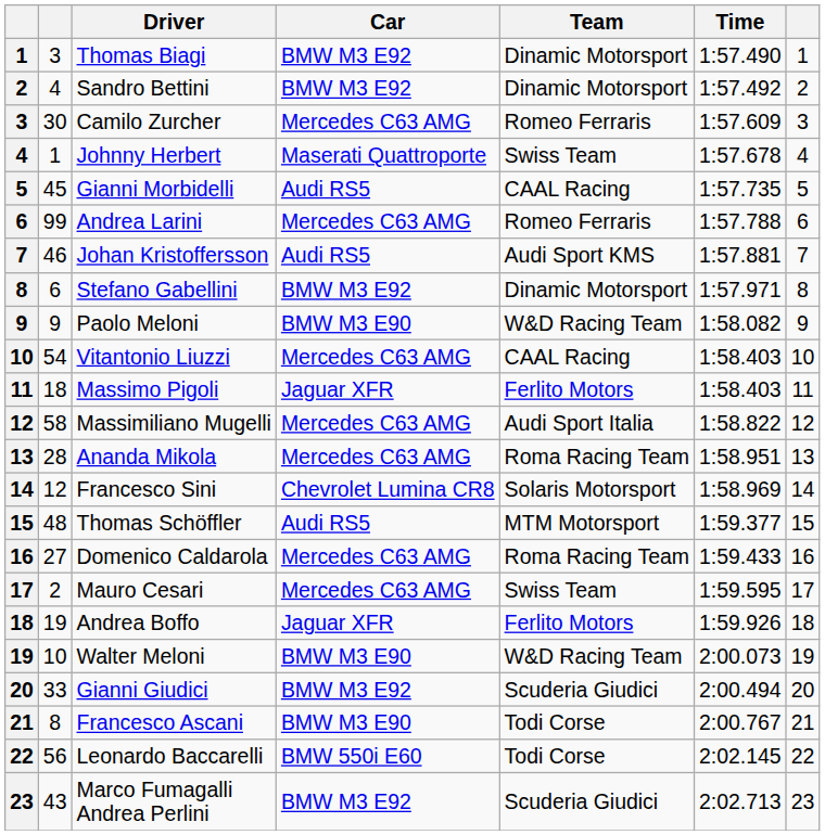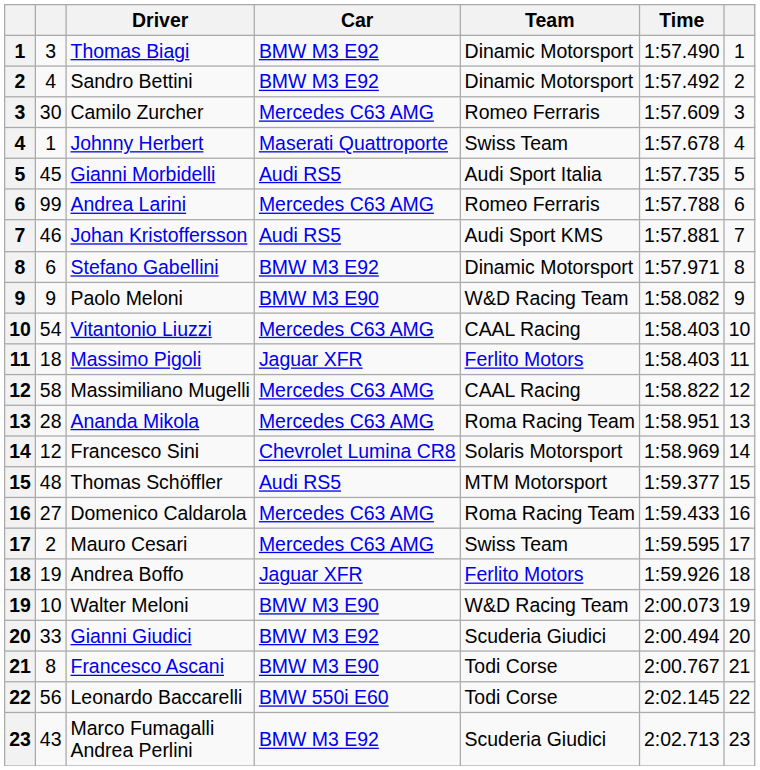Gianni Morbidelli | Team: CAAL Racing -> Audi Sport Italia
Massimiliano Mugelli | Team: Audi Sport Italia -> CAAL Racing
